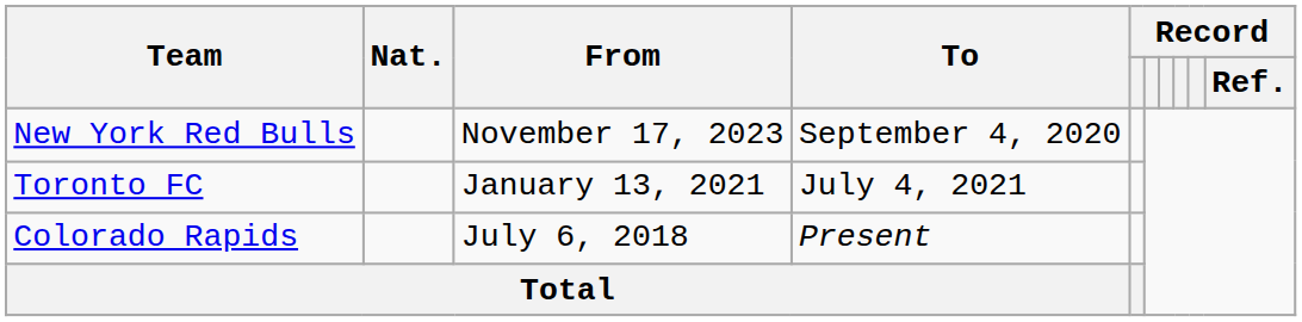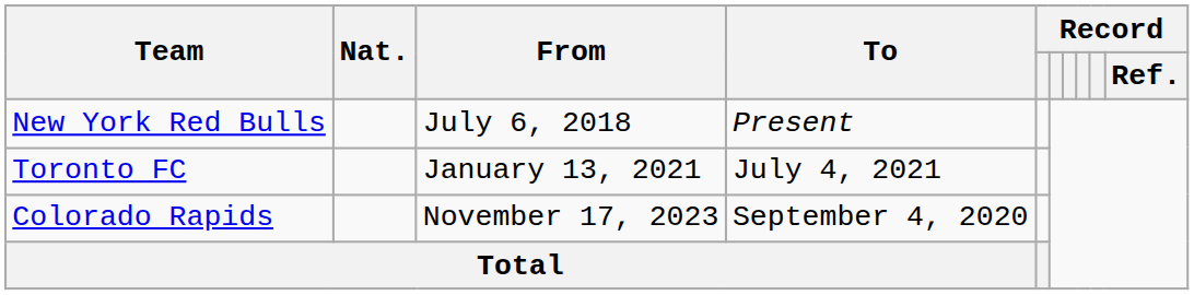New York Red Bulls | From: November 17, 2023 -> July 6, 2018
New York Red Bulls | To: September 4, 2020 -> Present
Colorado Rapids | From: July 6, 2018 -> November 17, 2023
Colorado Rapids | To: Present -> September 4, 2020
